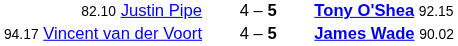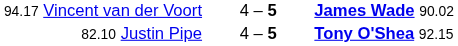rows swapped: 82.10 Justin Pipe <-> 94.17 Vincent van der Voort
